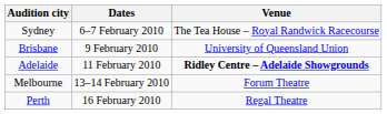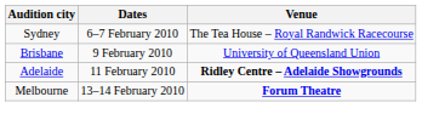Melbourne | Venue: normal -> bold
- row: Perth | 16 February 2010 | Regal Theatre
